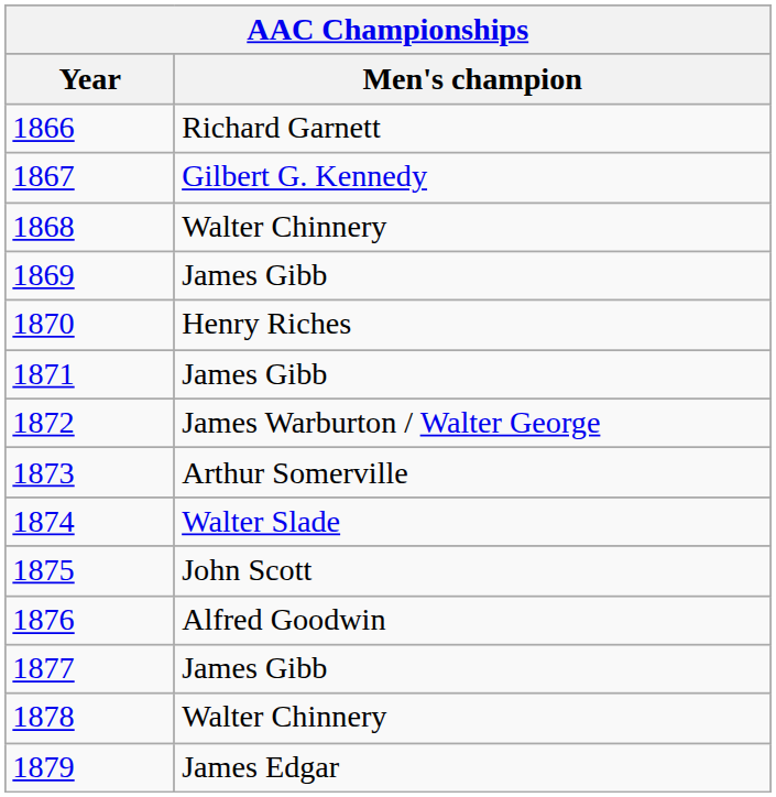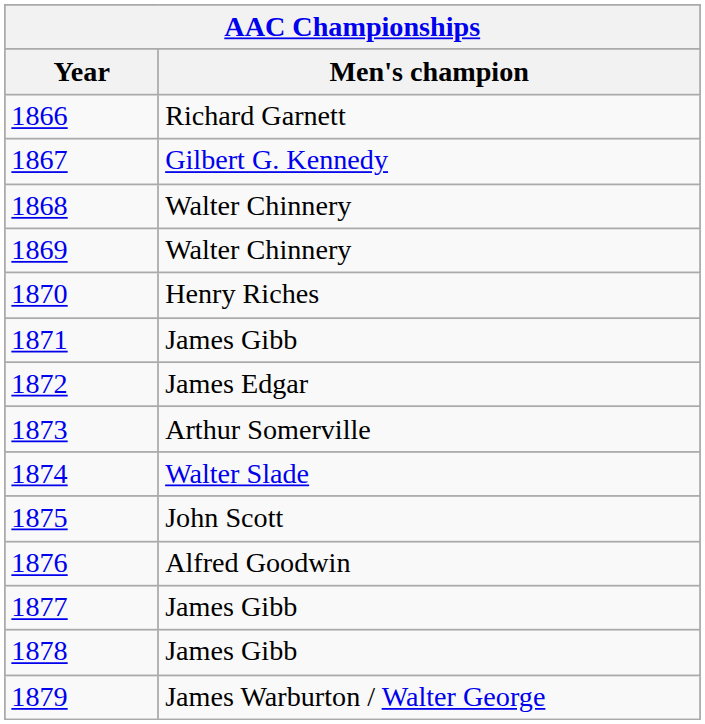1869 | Men's champion: James Gibb -> Walter Chinnery
1872 | Men's champion: James Warburton / Walter George -> James Edgar
1878 | Men's champion: Walter Chinnery -> James Gibb
1879 | Men's champion: James Edgar -> James Warburton / Walter George
